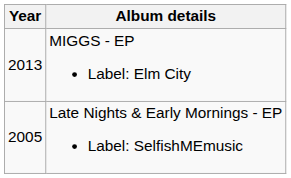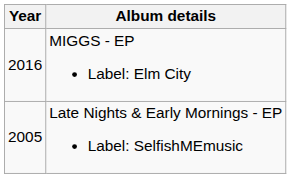MIGGS - EP Label: Elm City | Year: 2013 -> 2016
